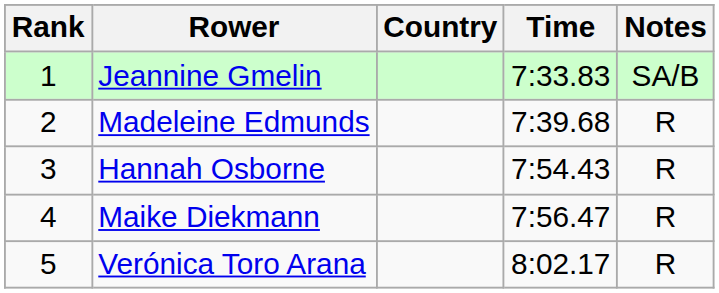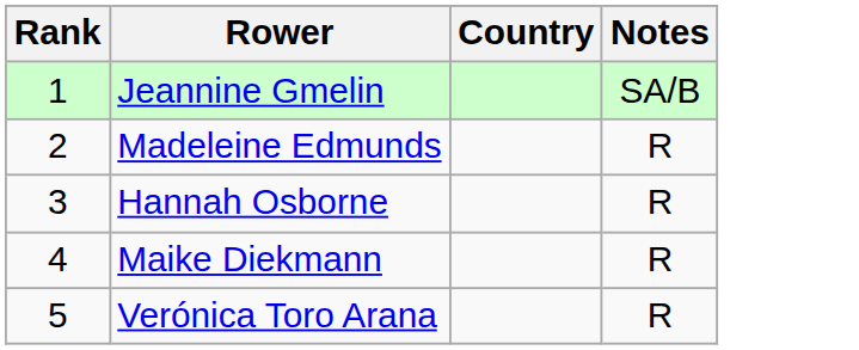- column: Time | 7:33.83 | 7:39.68 | 7:54.43 | 7:56.47 | 8:02.17
